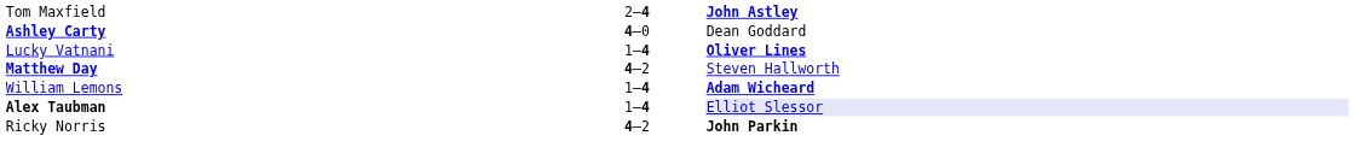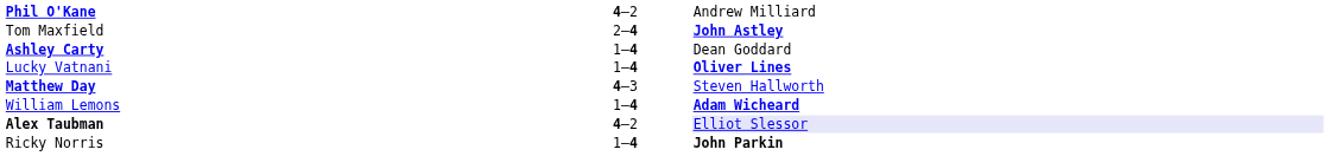+ row: Phil O'Kane | 4–2 | Andrew Milliard
Ashley Carty | column 2: 4–0 -> 1–4
Matthew Day | column 2: 4–2 -> 4–3
Alex Taubman | column 2: 1–4 -> 4–2
Ricky Norris | column 2: 4–2 -> 1–4
